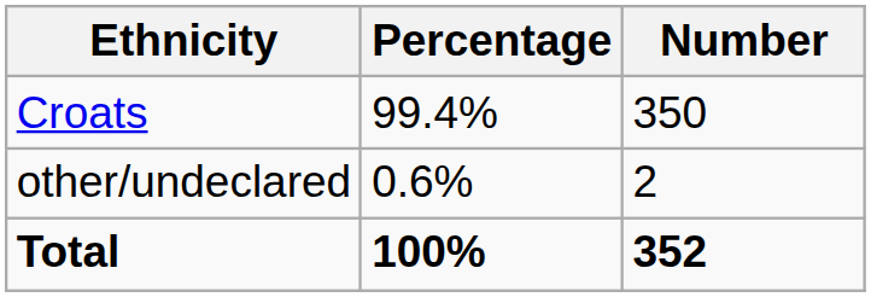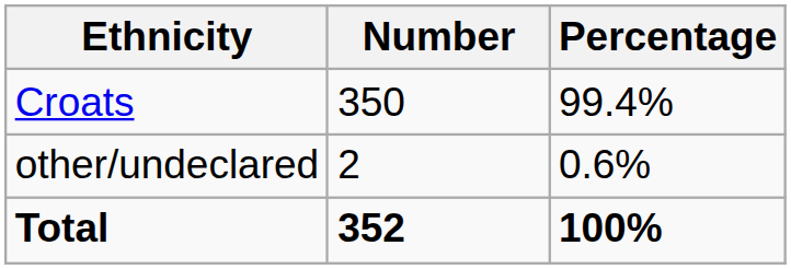columns swapped: Number <-> Percentage
